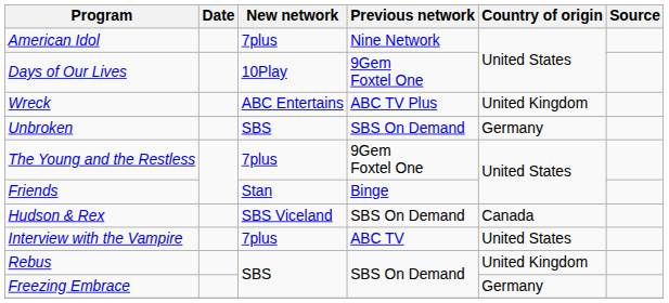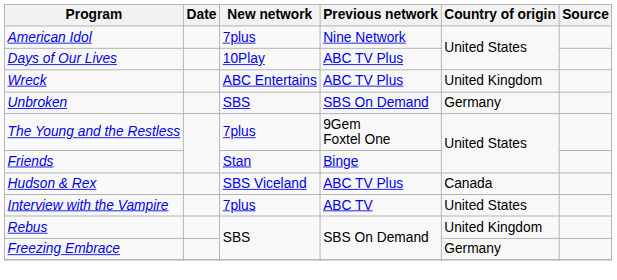Days of Our Lives | Previous network: 9Gem Foxtel One -> ABC TV Plus
Hudson & Rex | Previous network: SBS On Demand -> ABC TV Plus
